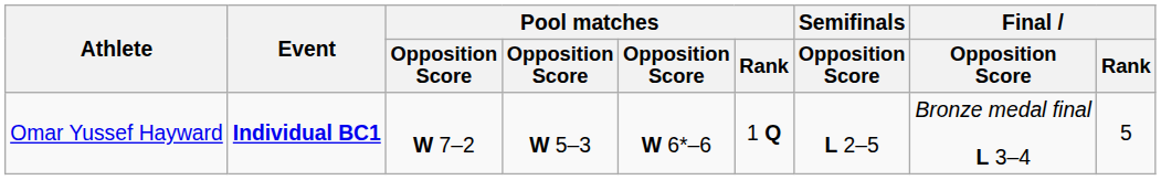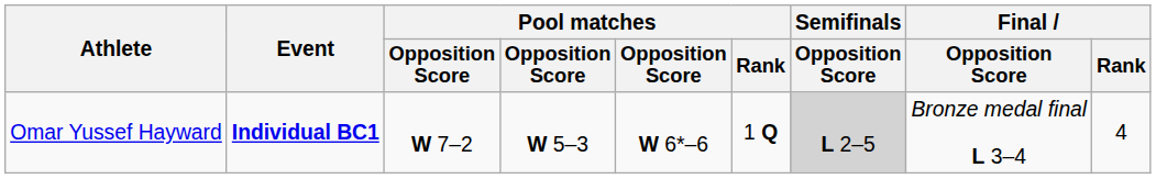Omar Yussef Hayward | Semifinals / Opposition Score: no background -> lightgrey background
Omar Yussef Hayward | Final / Rank: 5 -> 4
